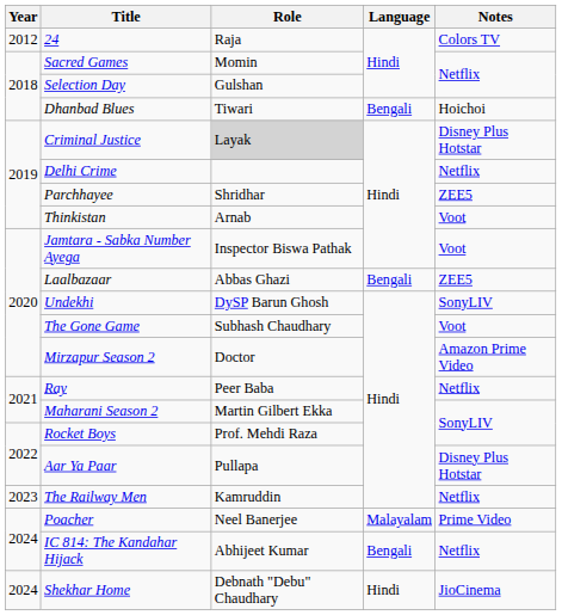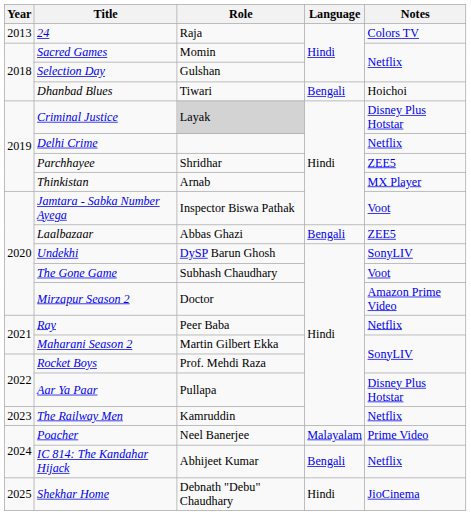24 | Year: 2012 -> 2013
Thinkistan | Notes: Voot -> MX Player
Shekhar Home | Year: 2024 -> 2025
